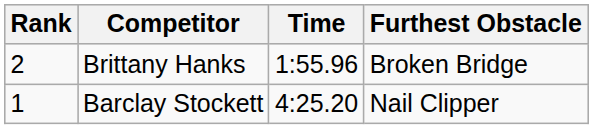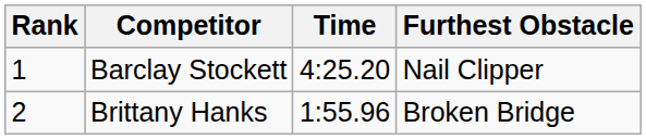rows swapped: Barclay Stockett <-> Brittany Hanks
